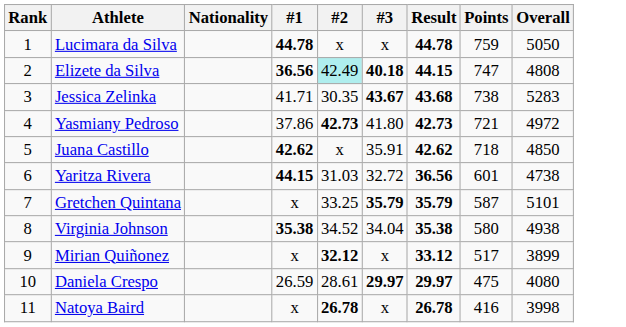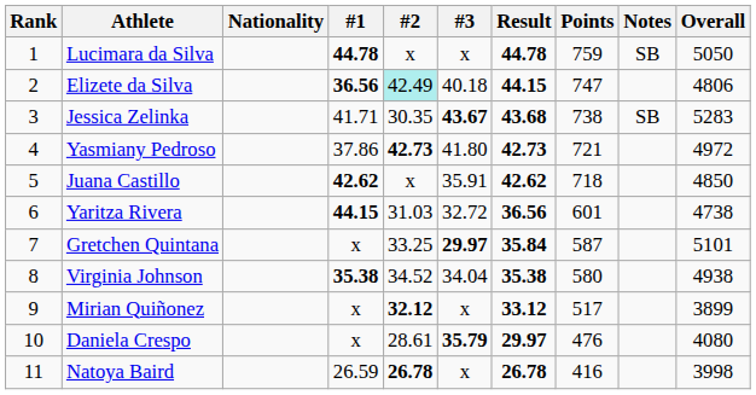+ column: Notes | SB | SB
Elizete da Silva | #3: bold -> normal
Elizete da Silva | Overall: 4808 -> 4806
Gretchen Quintana | #3: 35.79 -> 29.97
Gretchen Quintana | Result: 35.79 -> 35.84
Daniela Crespo | #1: 26.59 -> x
Daniela Crespo | #3: 29.97 -> 35.79
Daniela Crespo | Points: 475 -> 476
Natoya Baird | #1: x -> 26.59
